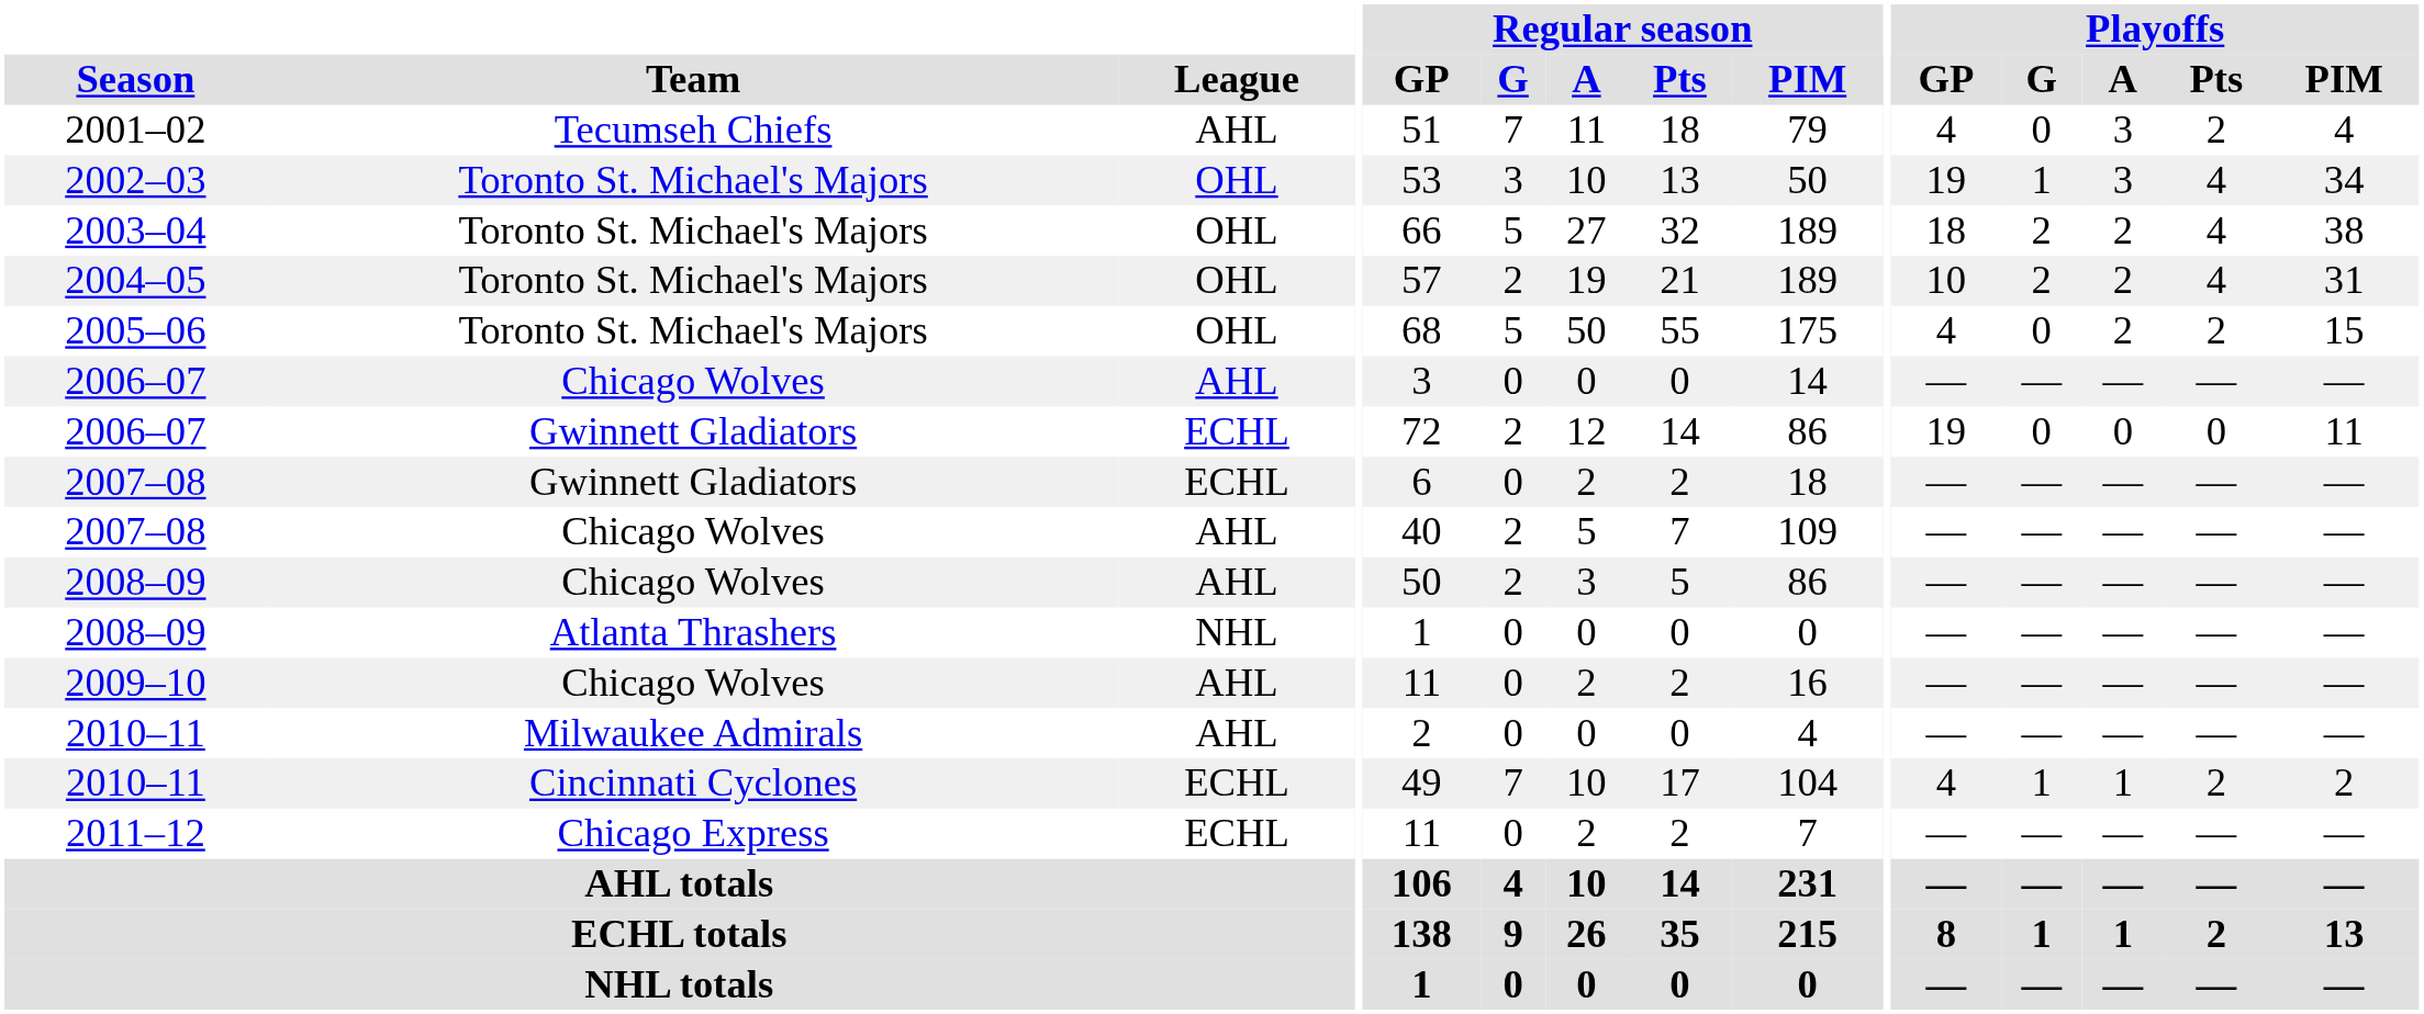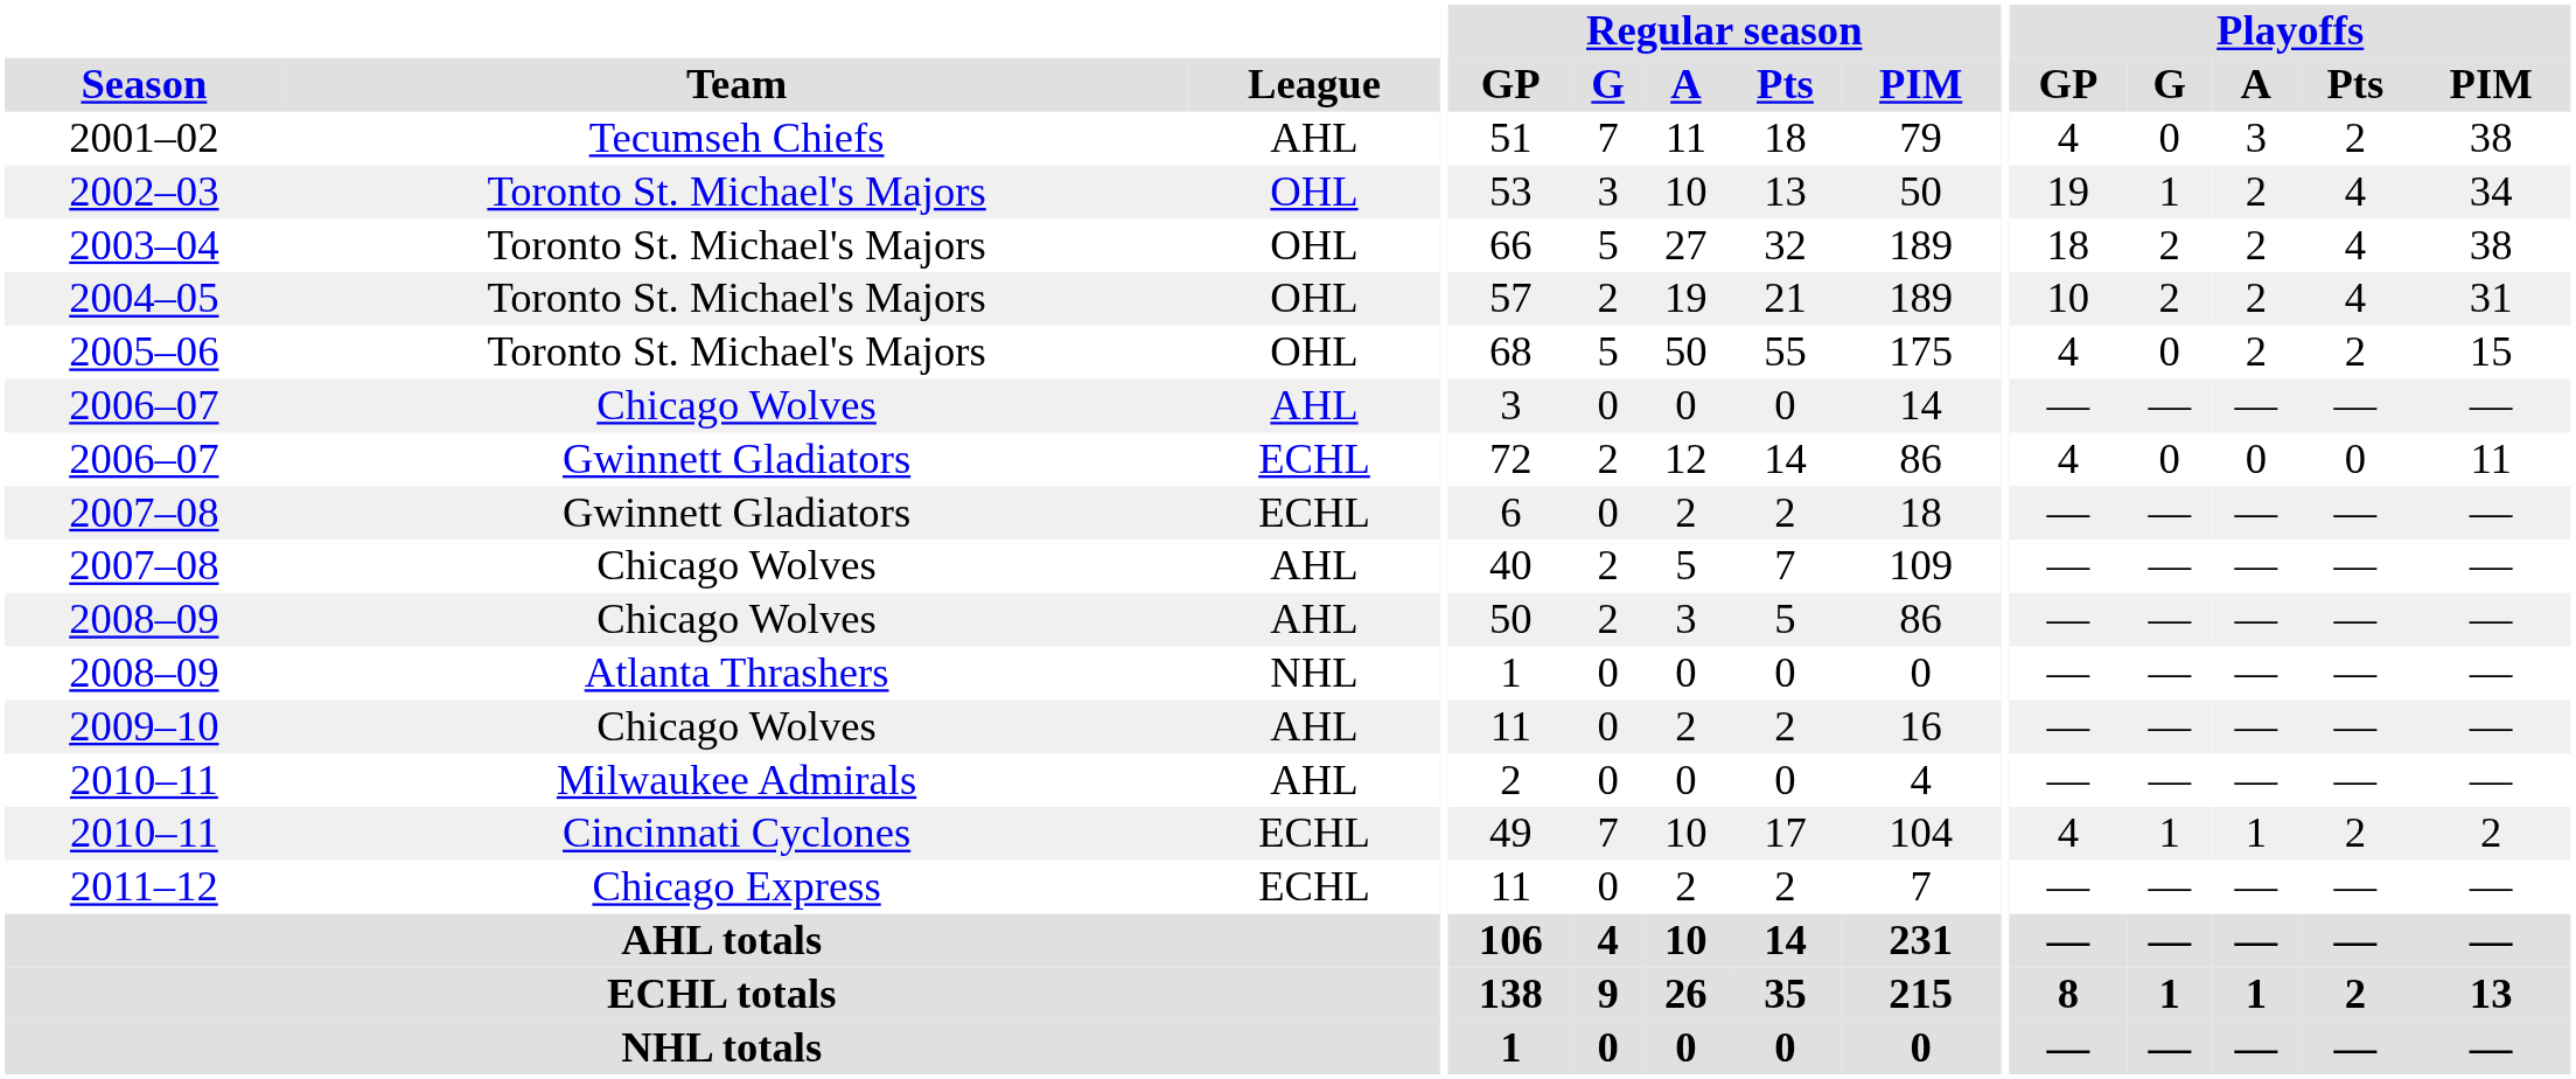2001–02 | Playoffs / PIM: 4 -> 38
2002–03 | Playoffs / A: 3 -> 2
2006–07 / Gwinnett Gladiators | Playoffs / GP: 19 -> 4
